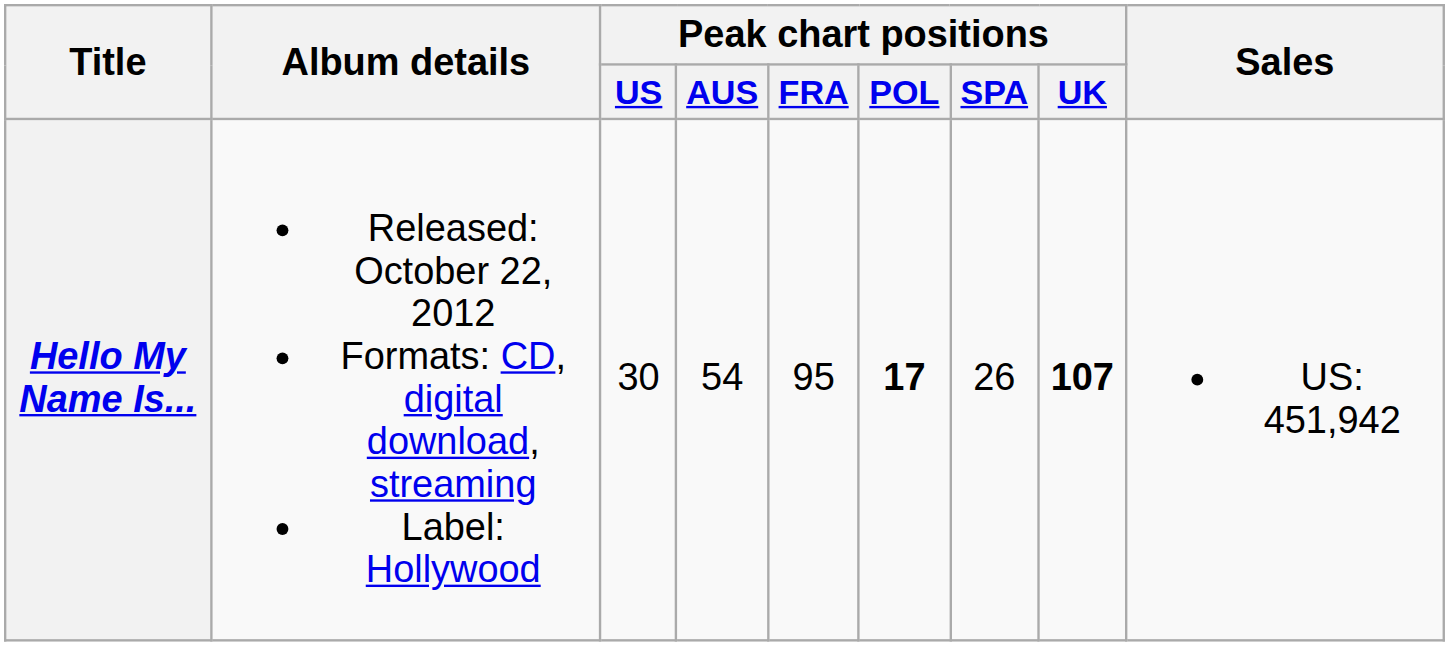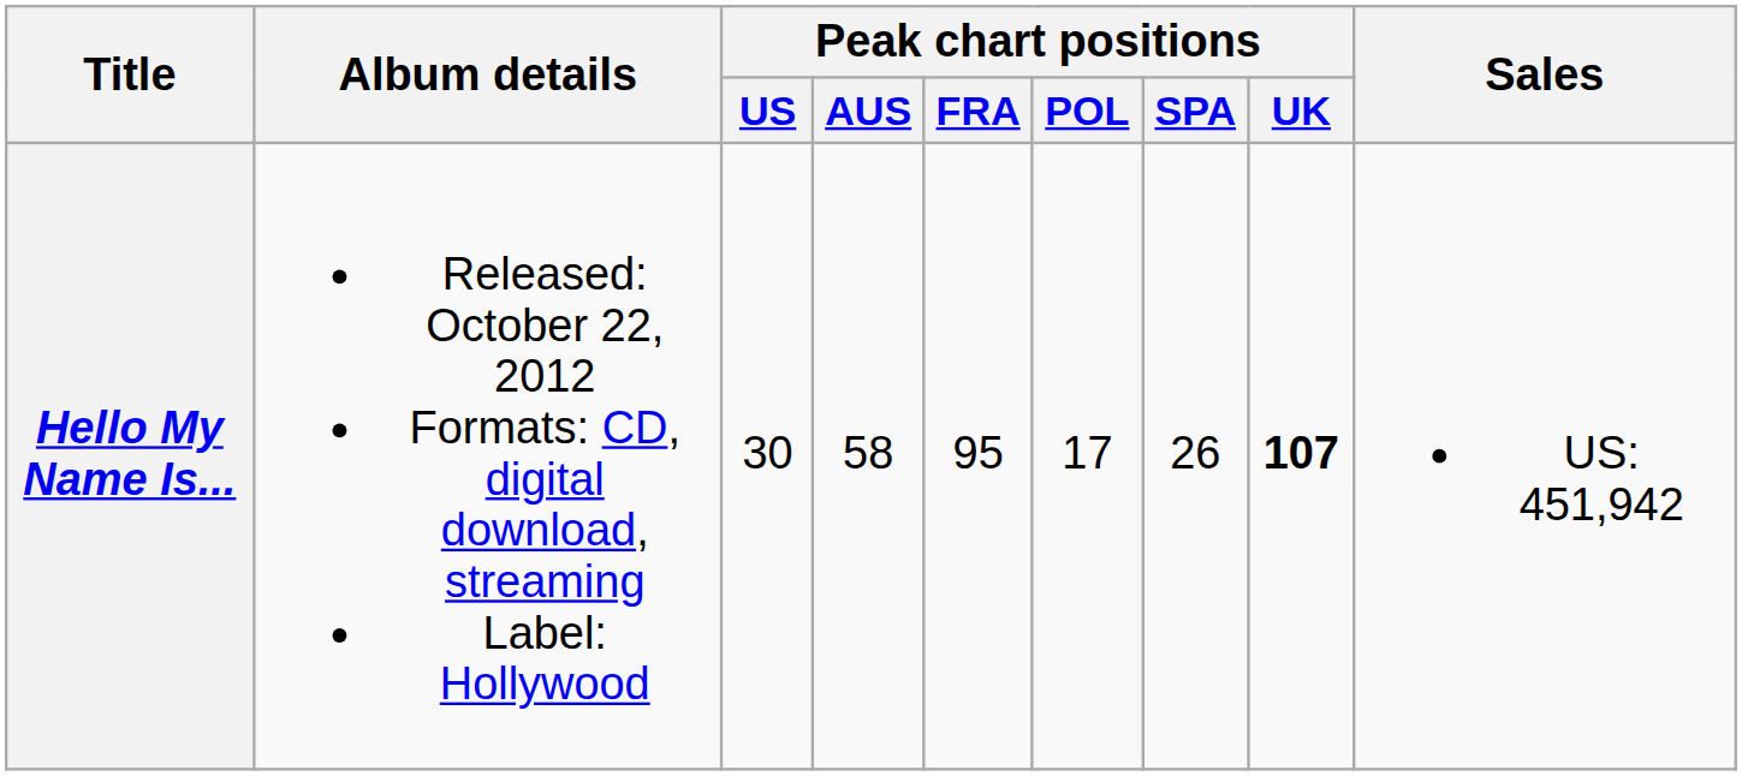Hello My Name Is... | Peak chart positions / AUS: 54 -> 58
Hello My Name Is... | Peak chart positions / POL: bold -> normal
